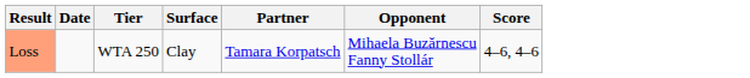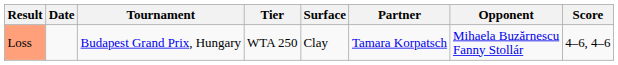+ column: Tournament | Budapest Grand Prix, Hungary
